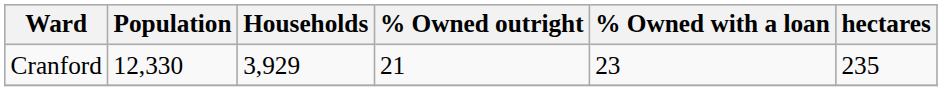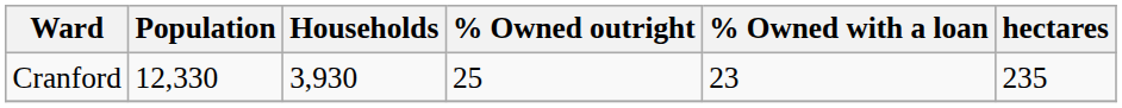Cranford | Households: 3,929 -> 3,930
Cranford | % Owned outright: 21 -> 25
